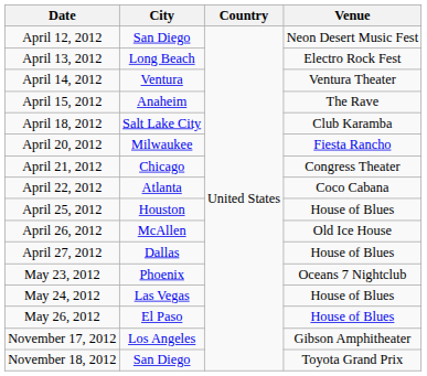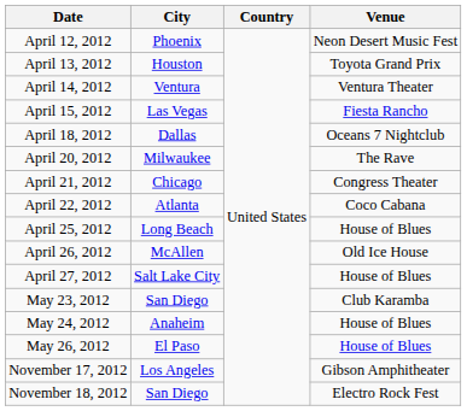April 12, 2012 | City: San Diego -> Phoenix
April 13, 2012 | City: Long Beach -> Houston
April 13, 2012 | Venue: Electro Rock Fest -> Toyota Grand Prix
April 15, 2012 | City: Anaheim -> Las Vegas
April 15, 2012 | Venue: The Rave -> Fiesta Rancho
April 18, 2012 | City: Salt Lake City -> Dallas
April 18, 2012 | Venue: Club Karamba -> Oceans 7 Nightclub
April 20, 2012 | Venue: Fiesta Rancho -> The Rave
April 25, 2012 | City: Houston -> Long Beach
April 27, 2012 | City: Dallas -> Salt Lake City
May 23, 2012 | City: Phoenix -> San Diego
May 23, 2012 | Venue: Oceans 7 Nightclub -> Club Karamba
May 24, 2012 | City: Las Vegas -> Anaheim
November 18, 2012 | Venue: Toyota Grand Prix -> Electro Rock Fest
